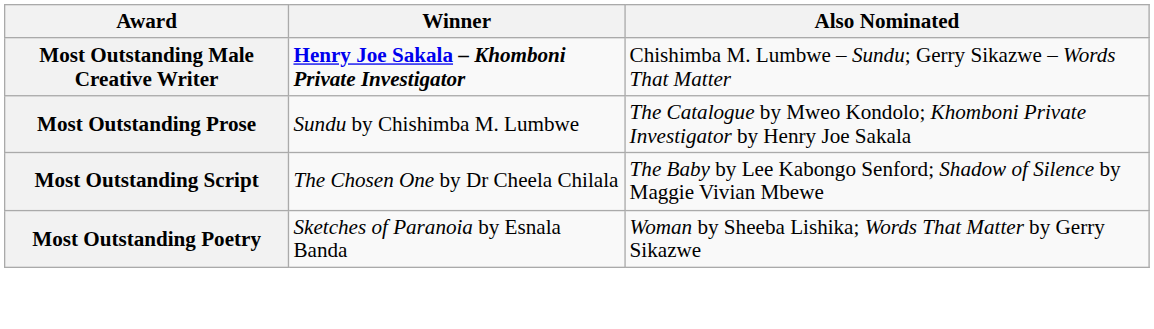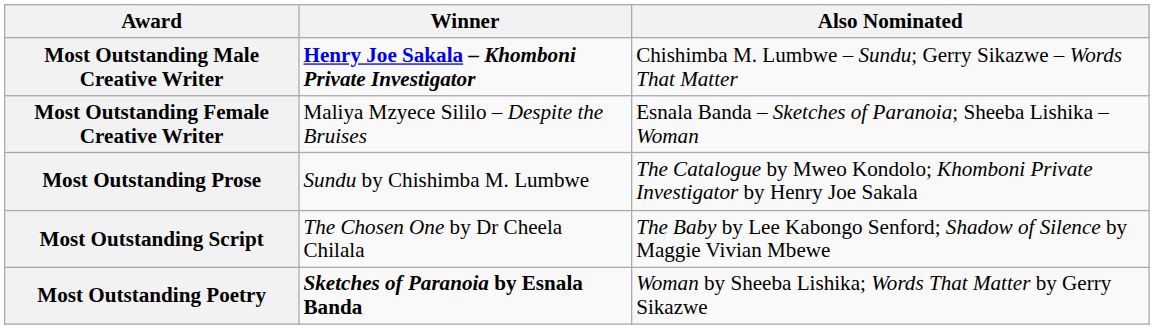+ row: Most Outstanding Female Creative Writer | Maliya Mzyece Sililo – Despite the Bruises | Esnala Banda – Sketches of Paranoia; Sheeba Lishika – Woman
Most Outstanding Poetry | Winner: normal -> bold
